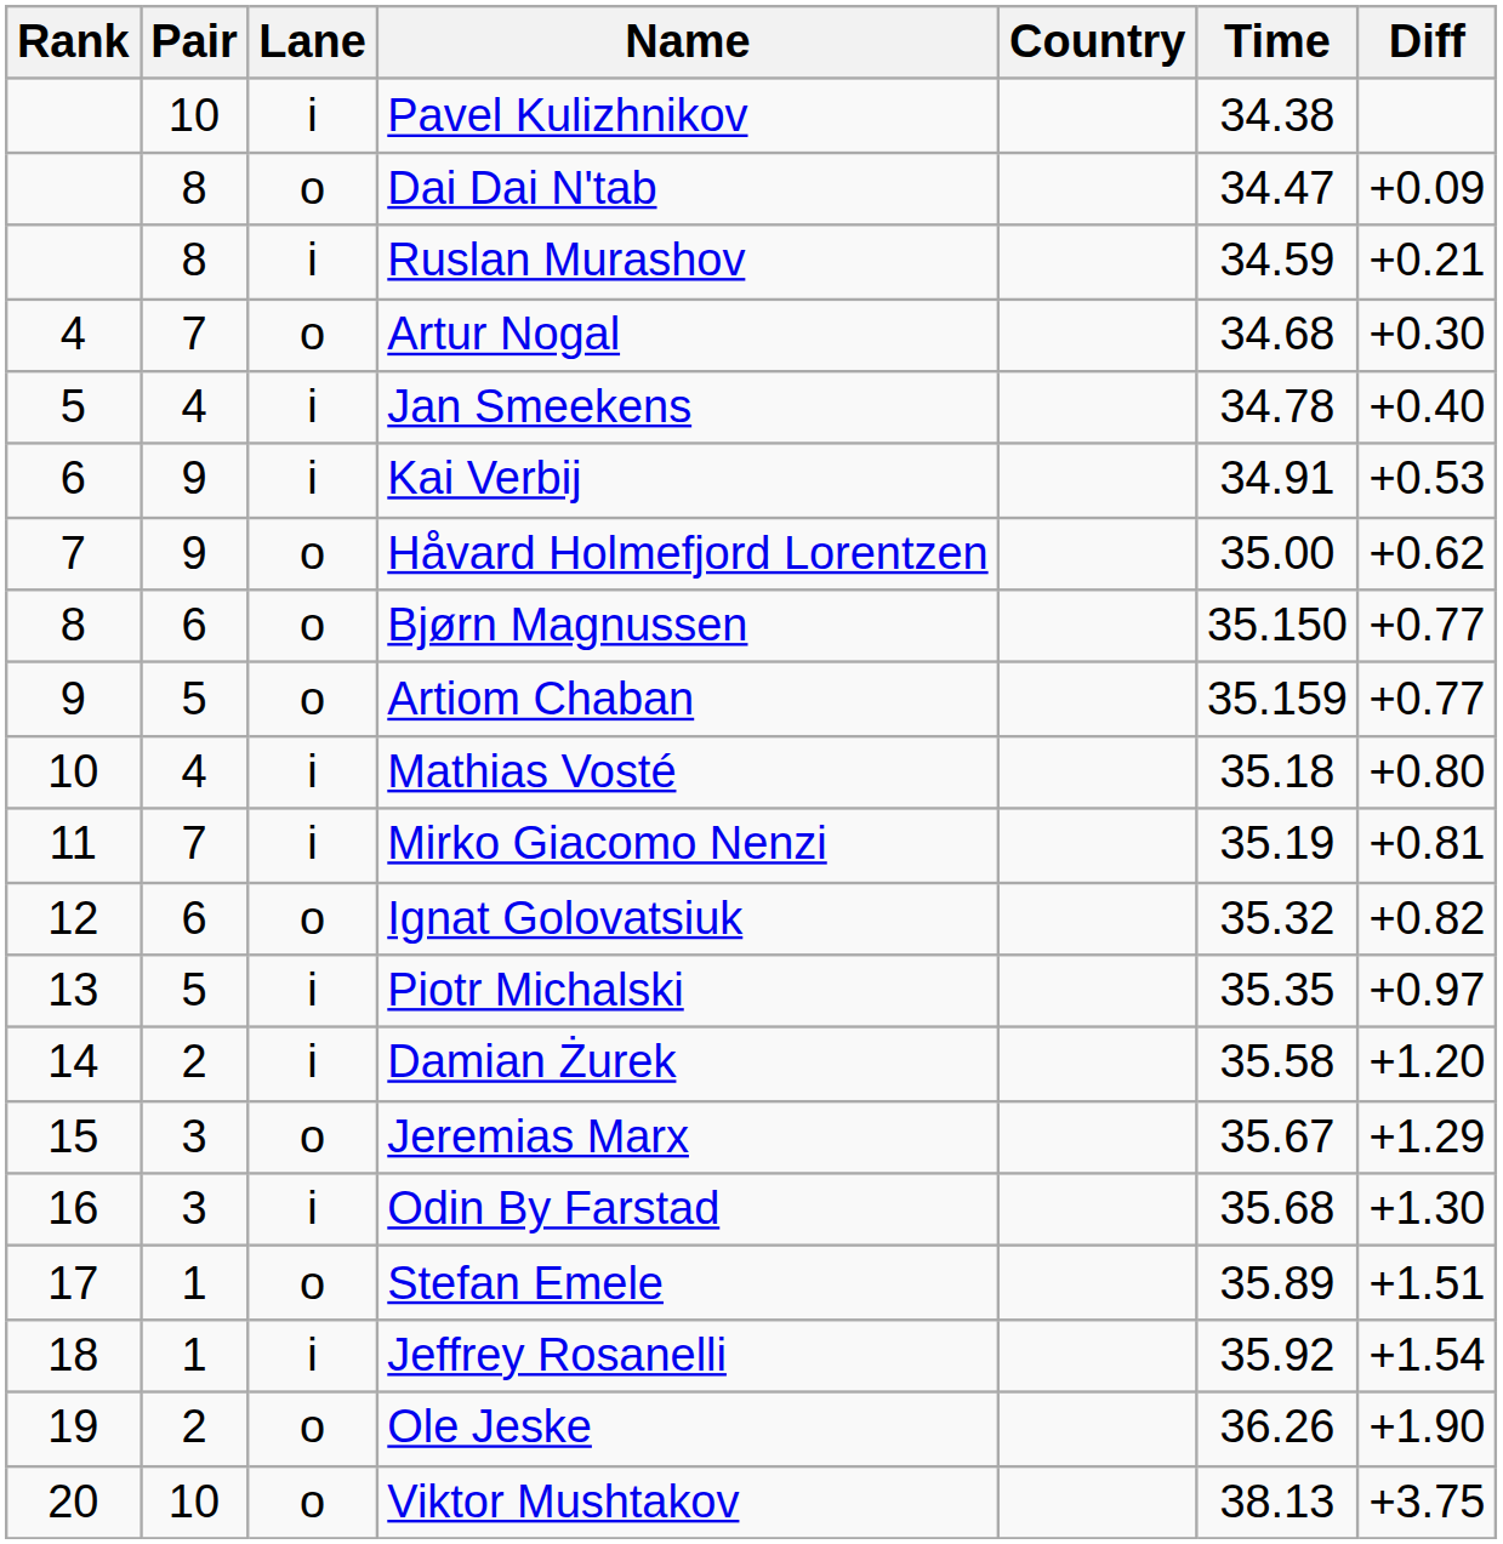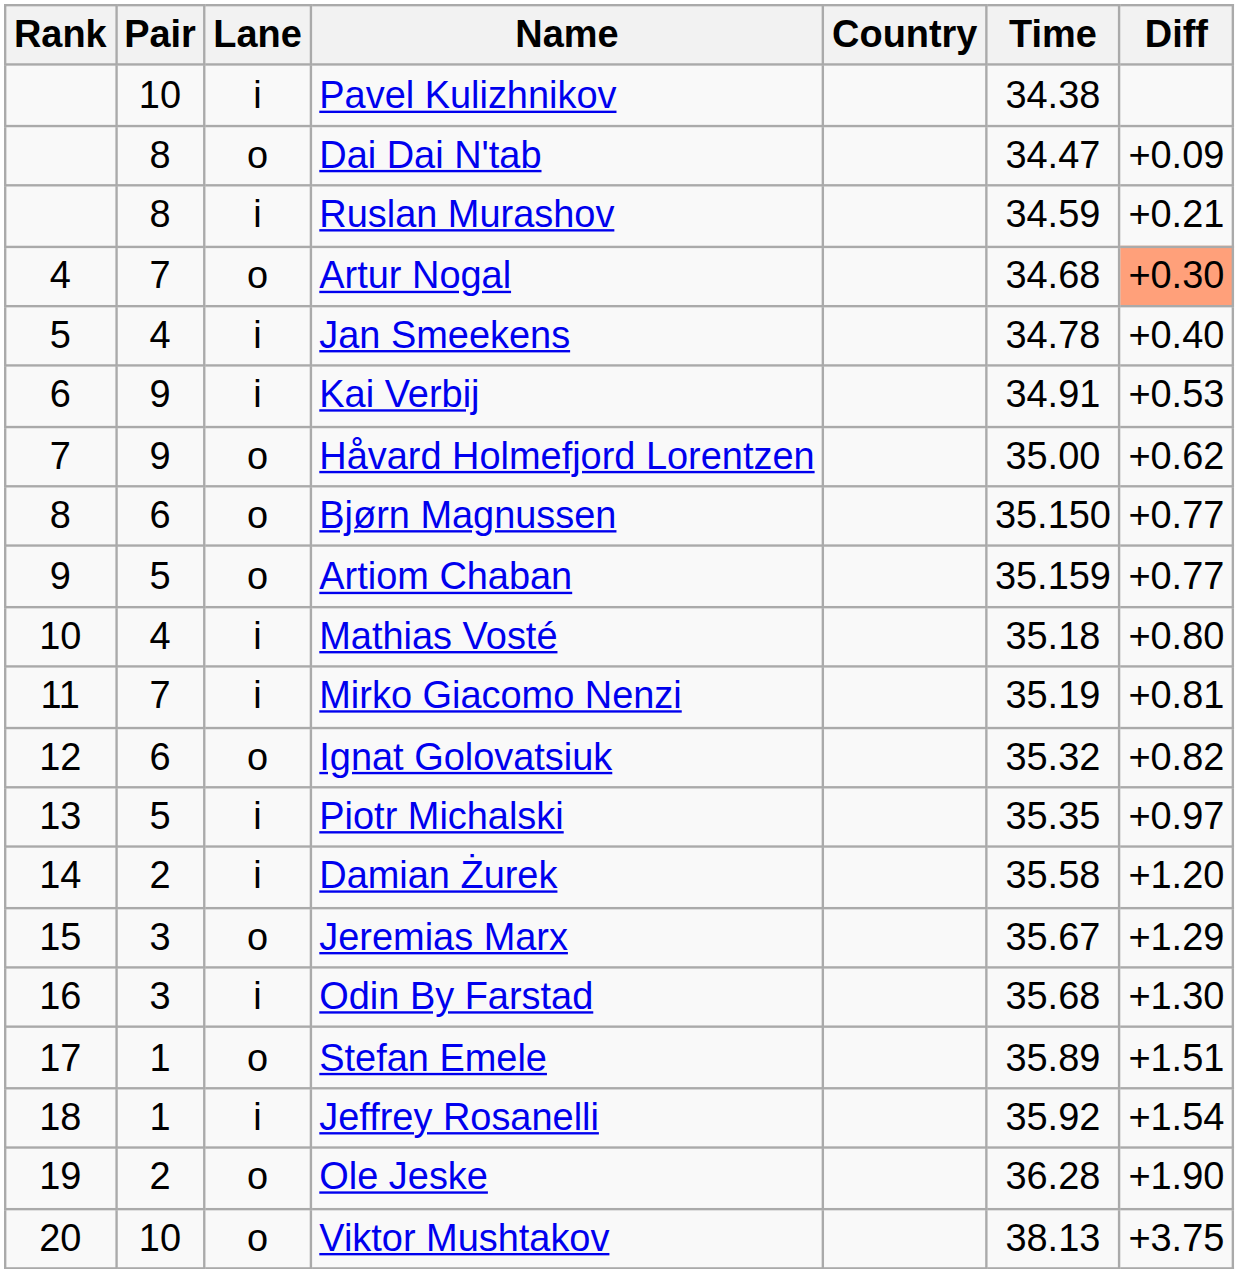Artur Nogal | Diff: no background -> lightsalmon background
Ole Jeske | Time: 36.26 -> 36.28
